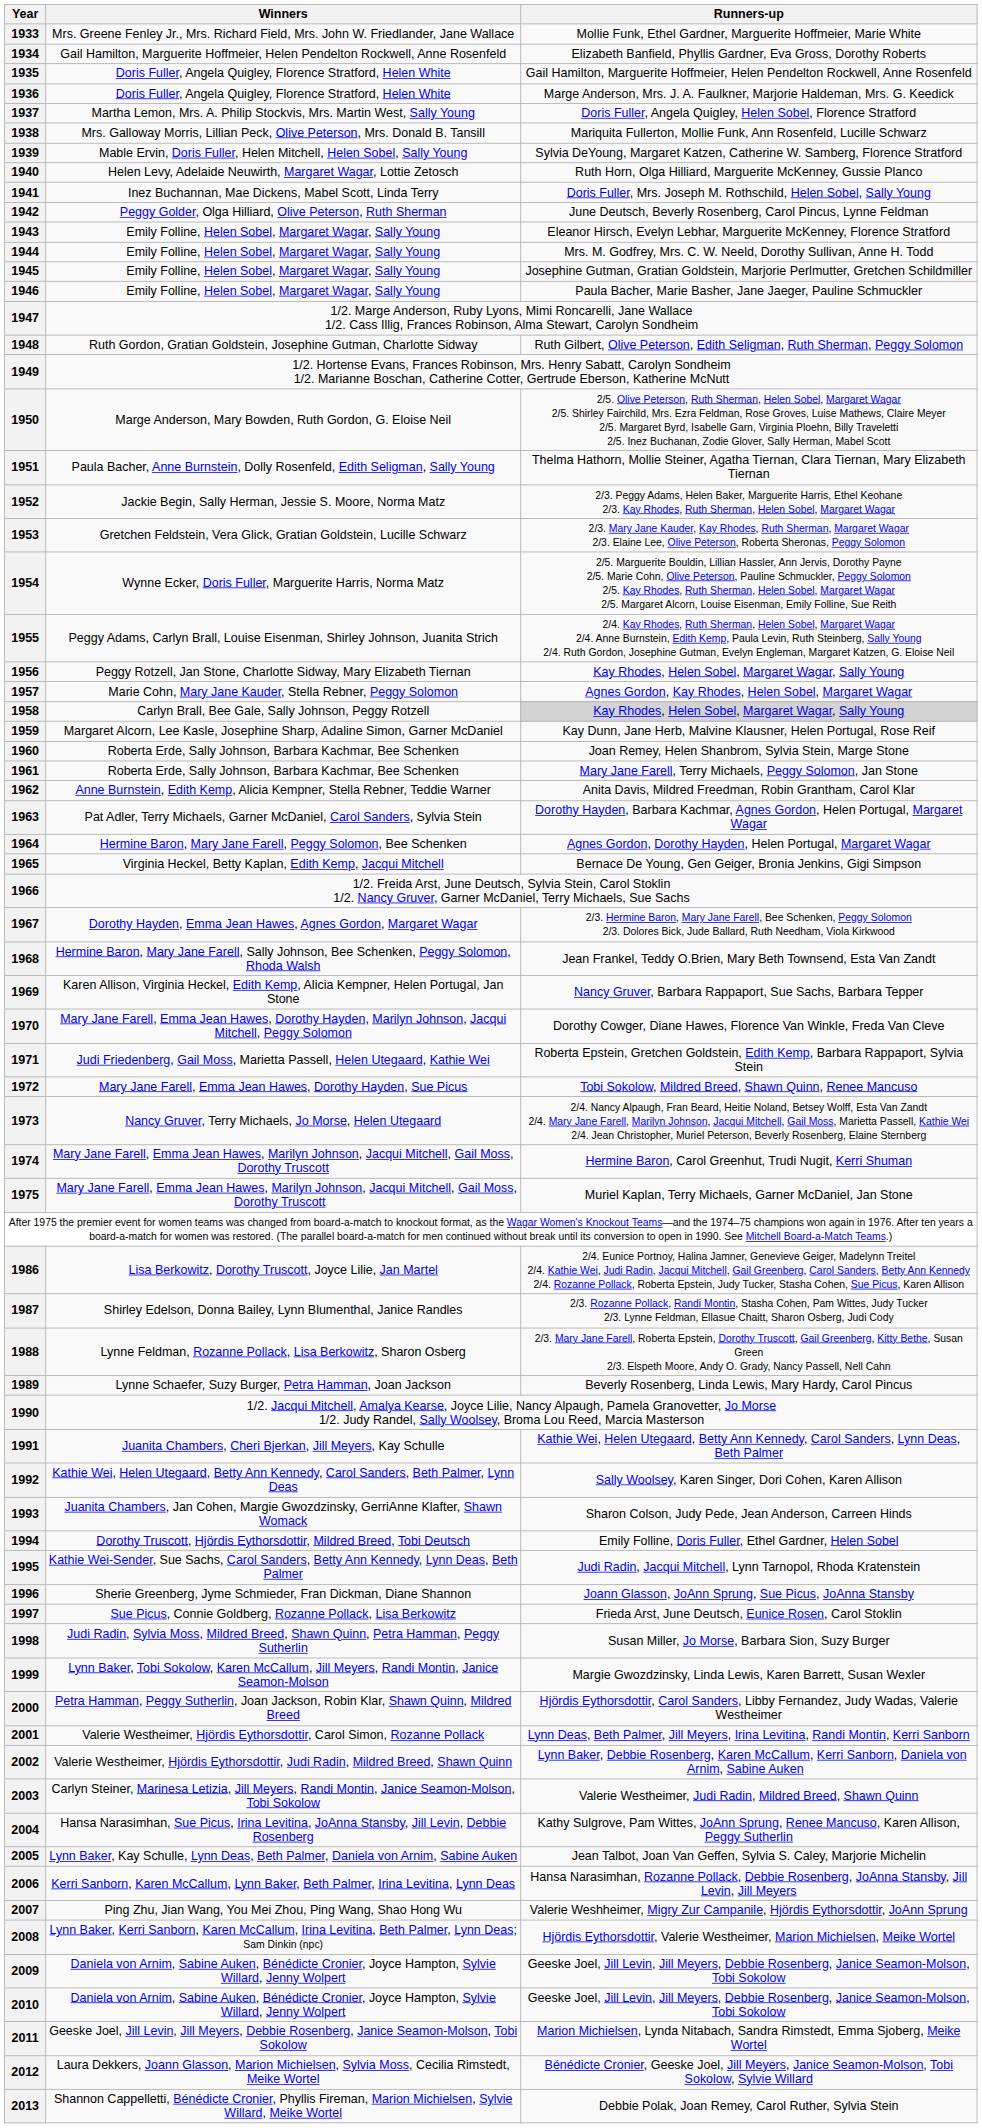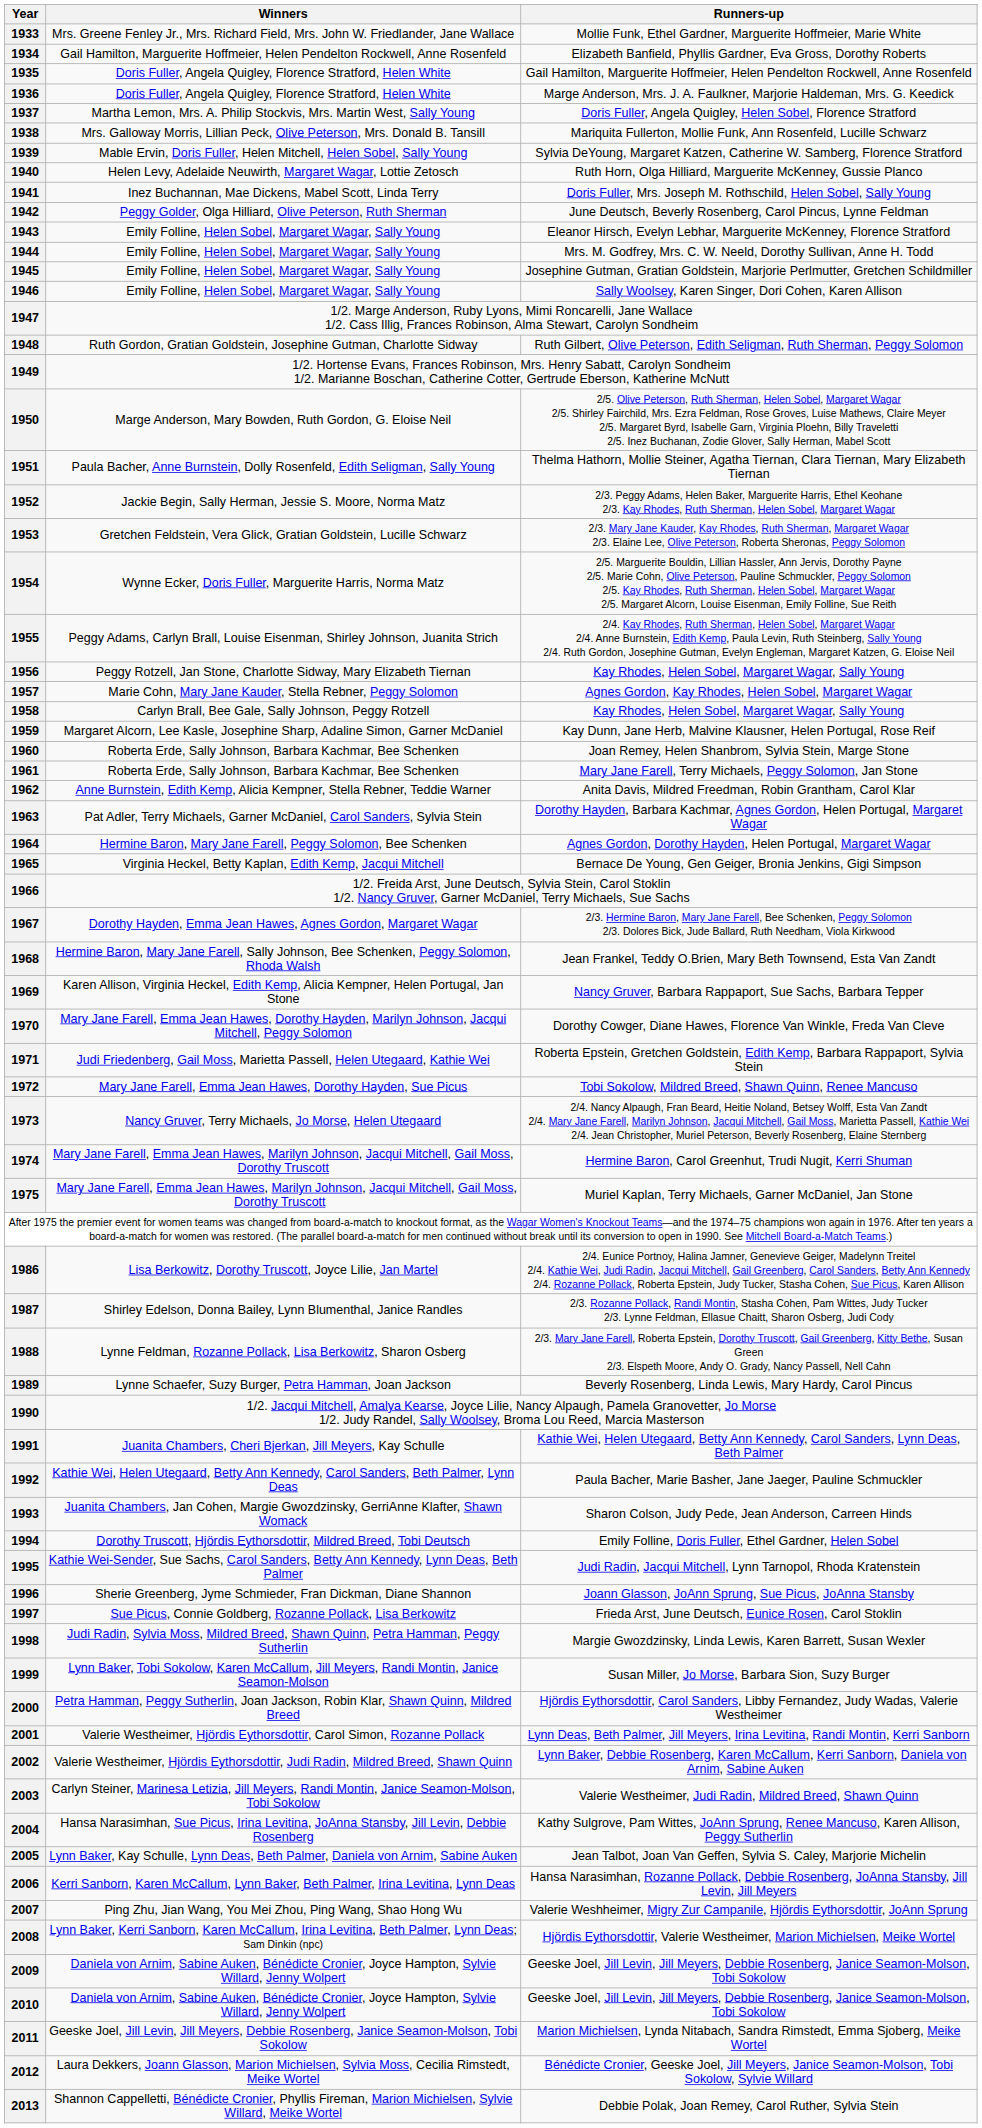1946 | Runners-up: Paula Bacher, Marie Basher, Jane Jaeger, Pauline Schmuckler -> Sally Woolsey, Karen Singer, Dori Cohen, Karen Allison
1958 | Runners-up: lightgrey background -> no background
1992 | Runners-up: Sally Woolsey, Karen Singer, Dori Cohen, Karen Allison -> Paula Bacher, Marie Basher, Jane Jaeger, Pauline Schmuckler
1998 | Runners-up: Susan Miller, Jo Morse, Barbara Sion, Suzy Burger -> Margie Gwozdzinsky, Linda Lewis, Karen Barrett, Susan Wexler
1999 | Runners-up: Margie Gwozdzinsky, Linda Lewis, Karen Barrett, Susan Wexler -> Susan Miller, Jo Morse, Barbara Sion, Suzy Burger
